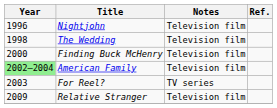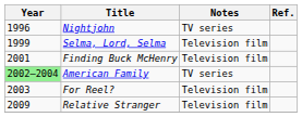Nightjohn | Notes: Television film -> TV series
- row: 1998 | The Wedding | Television film
+ row: 1999 | Selma, Lord, Selma | Television film
Finding Buck McHenry | Year: 2000 -> 2001
American Family | Notes: Television film -> TV series
For Reel? | Notes: TV series -> Television film
